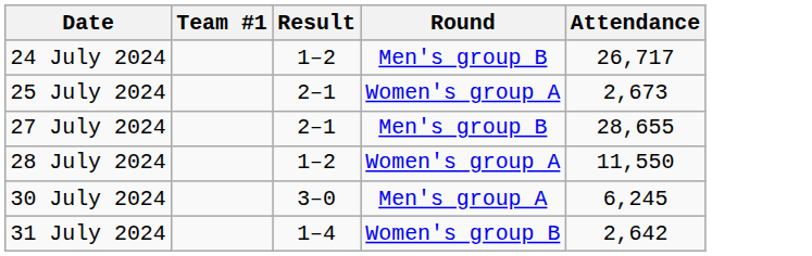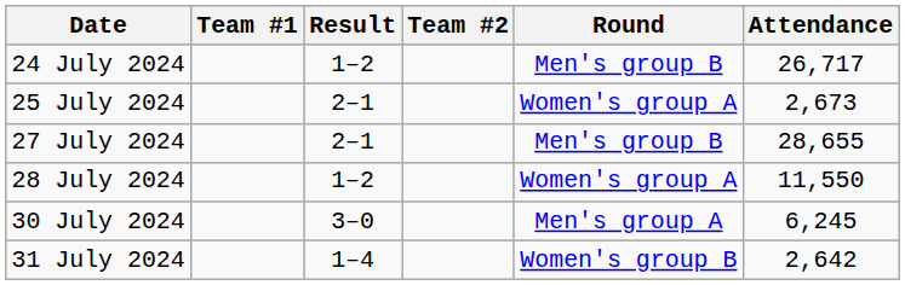+ column: Team #2
